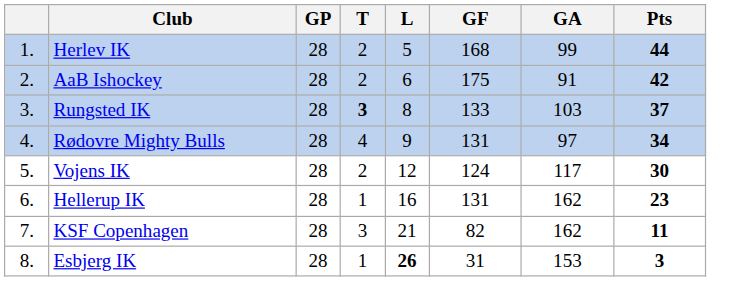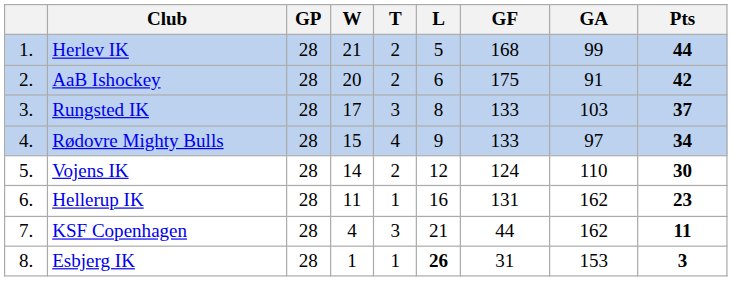+ column: W | 21 | 20 | 17 | 15 | 14 | 11 | 4 | 1
Rungsted IK | T: bold -> normal
Rødovre Mighty Bulls | GF: 131 -> 133
Vojens IK | GA: 117 -> 110
KSF Copenhagen | GF: 82 -> 44
